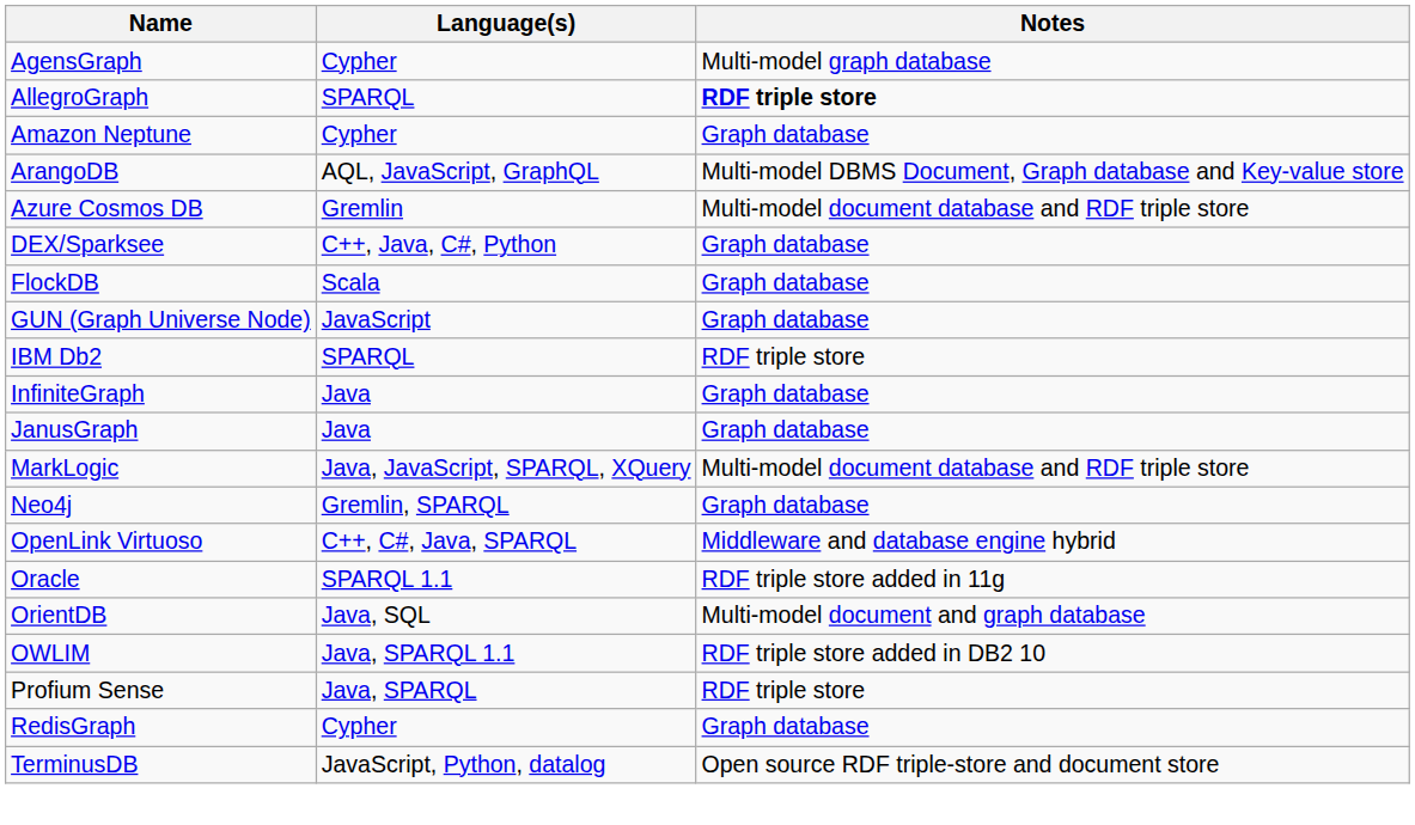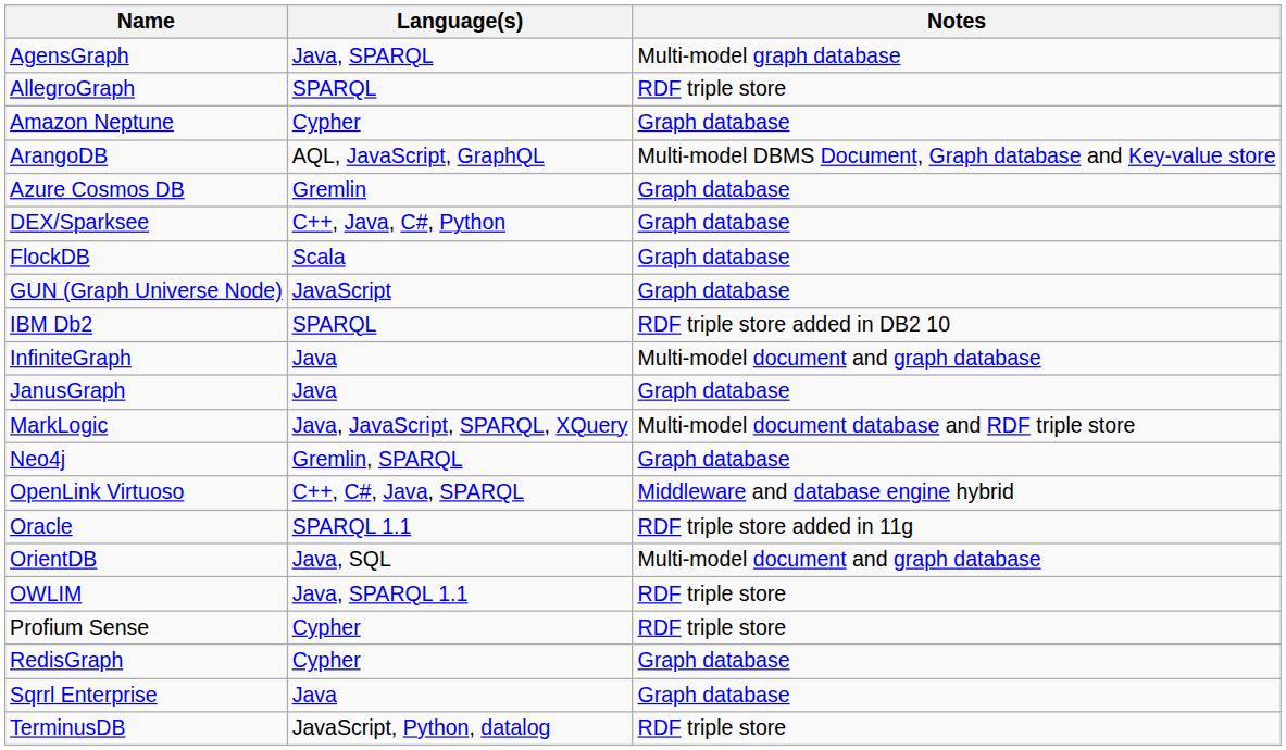AgensGraph | Language(s): Cypher -> Java, SPARQL
AllegroGraph | Notes: bold -> normal
Azure Cosmos DB | Notes: Multi-model document database and RDF triple store -> Graph database
IBM Db2 | Notes: RDF triple store -> RDF triple store added in DB2 10
InfiniteGraph | Notes: Graph database -> Multi-model document and graph database
OWLIM | Notes: RDF triple store added in DB2 10 -> RDF triple store
Profium Sense | Language(s): Java, SPARQL -> Cypher
+ row: Sqrrl Enterprise | Java | Graph database
TerminusDB | Notes: Open source RDF triple-store and document store -> RDF triple store
